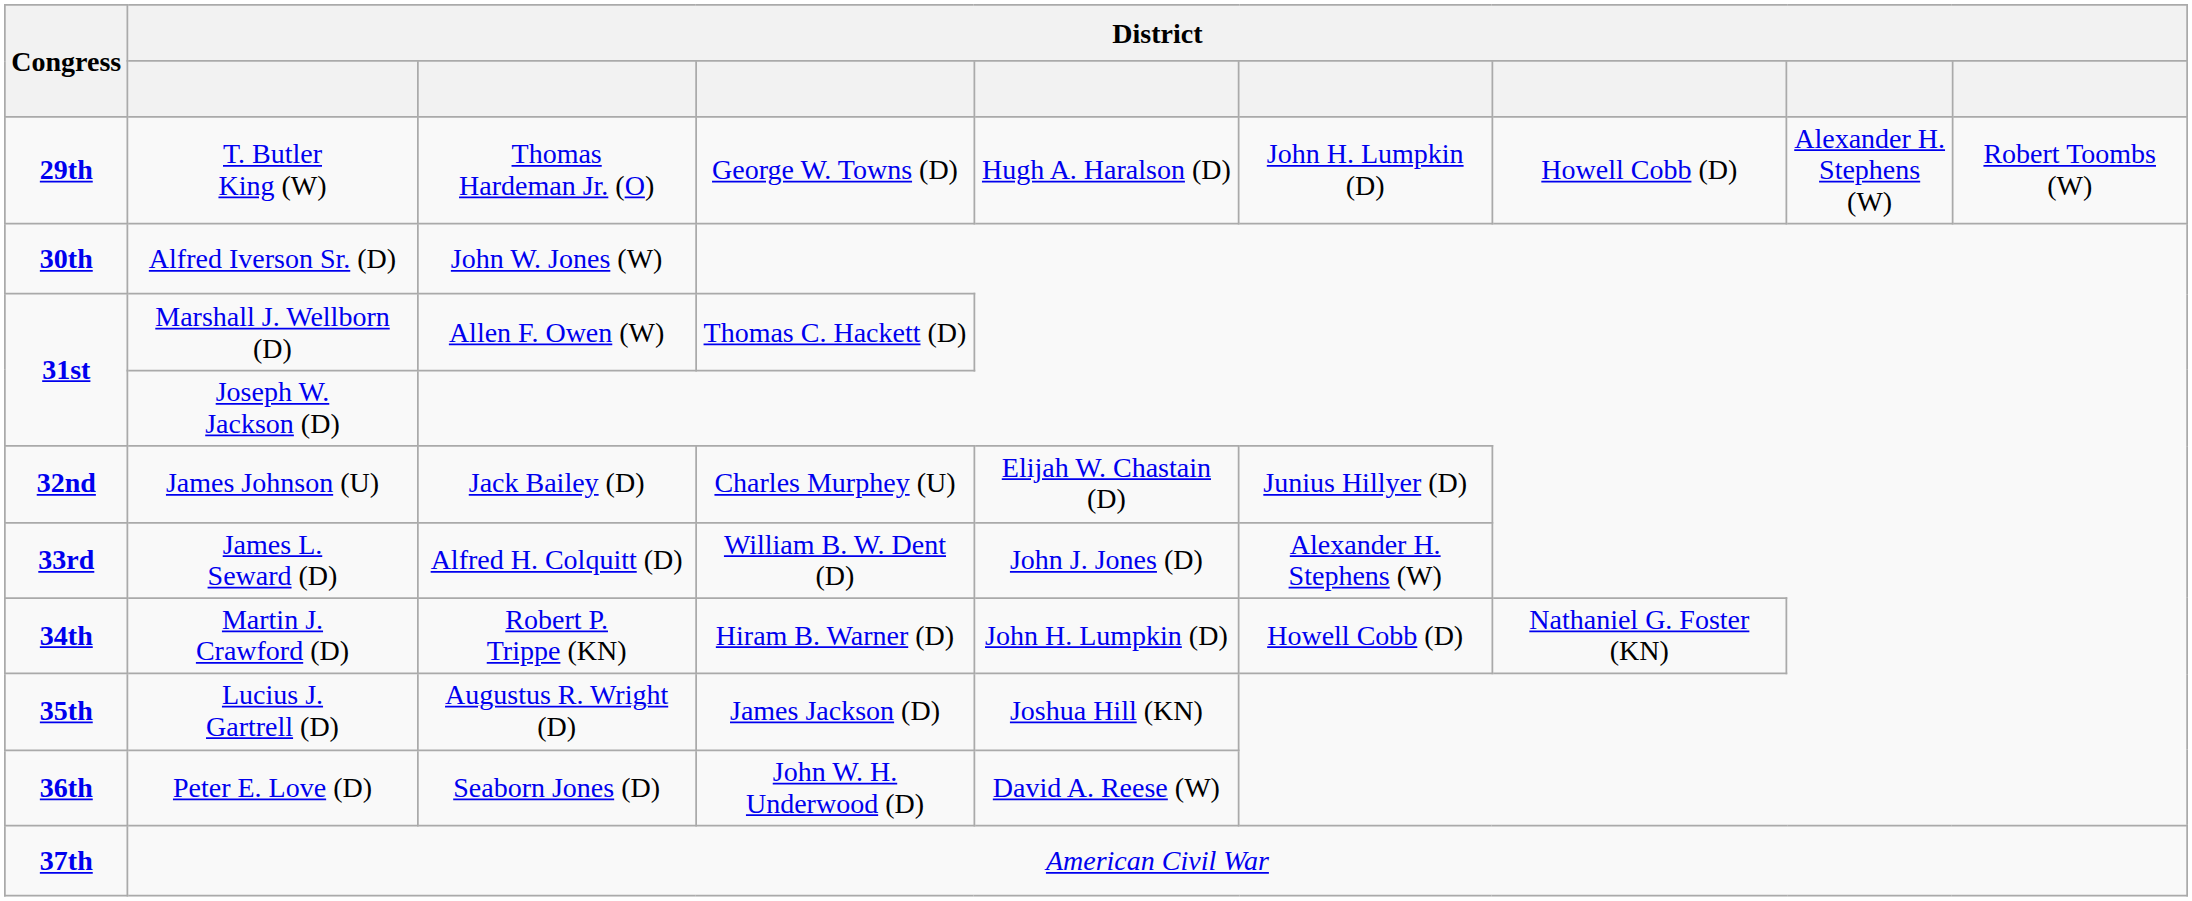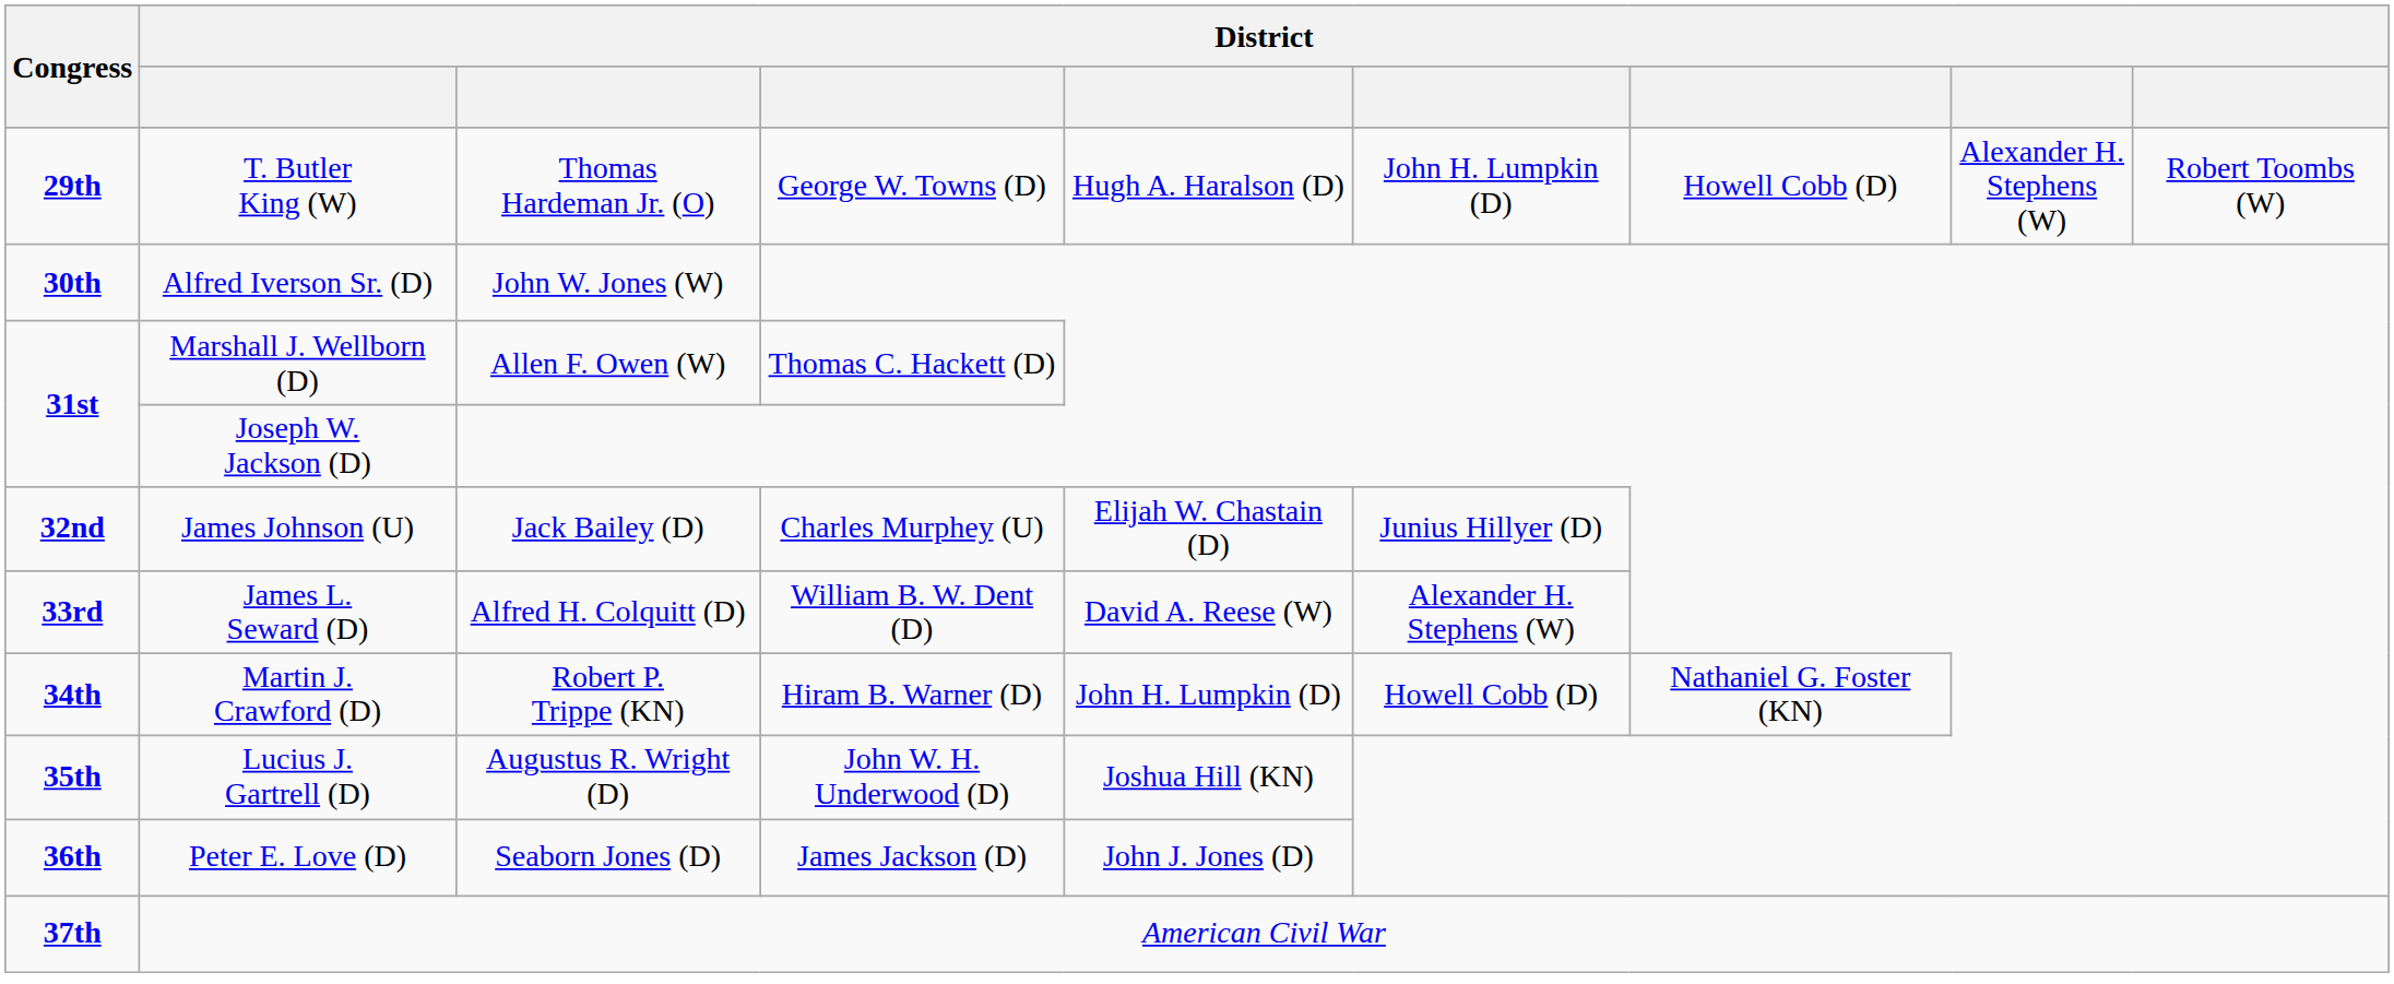James L. Seward (D) | column 5: John J. Jones (D) -> David A. Reese (W)
Lucius J. Gartrell (D) | column 4: James Jackson (D) -> John W. H. Underwood (D)
Peter E. Love (D) | column 4: John W. H. Underwood (D) -> James Jackson (D)
Peter E. Love (D) | column 5: David A. Reese (W) -> John J. Jones (D)
